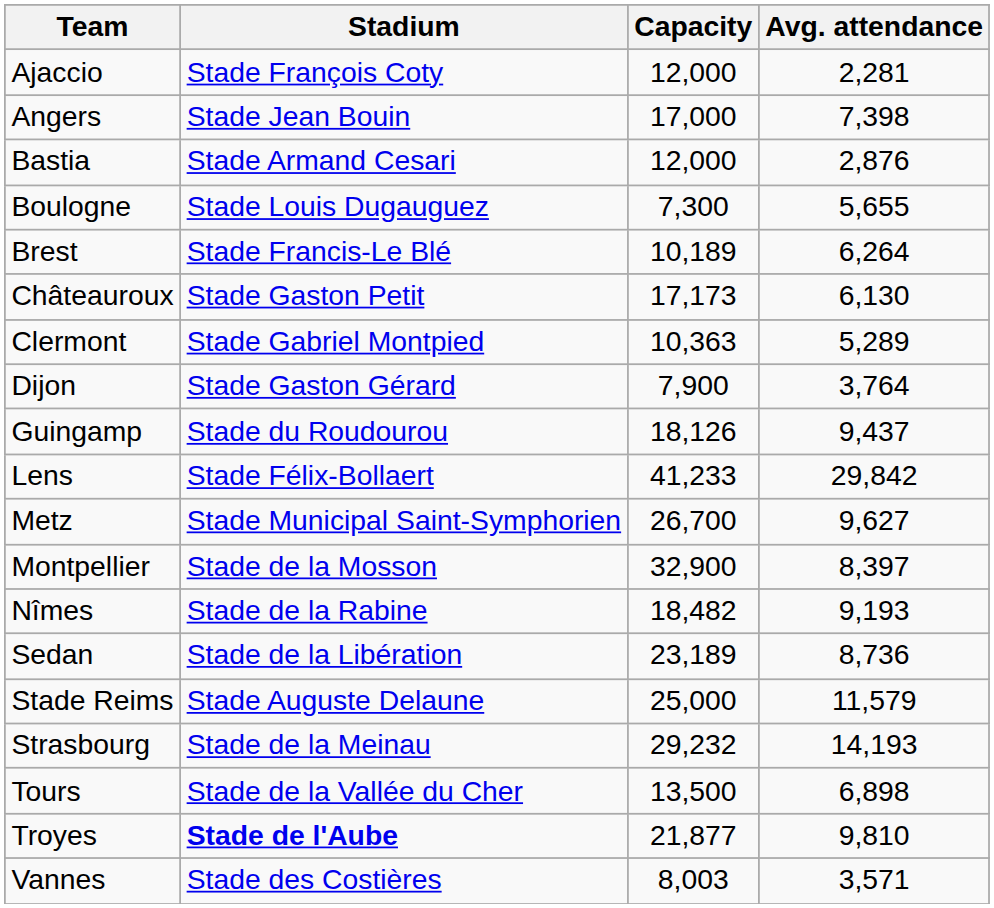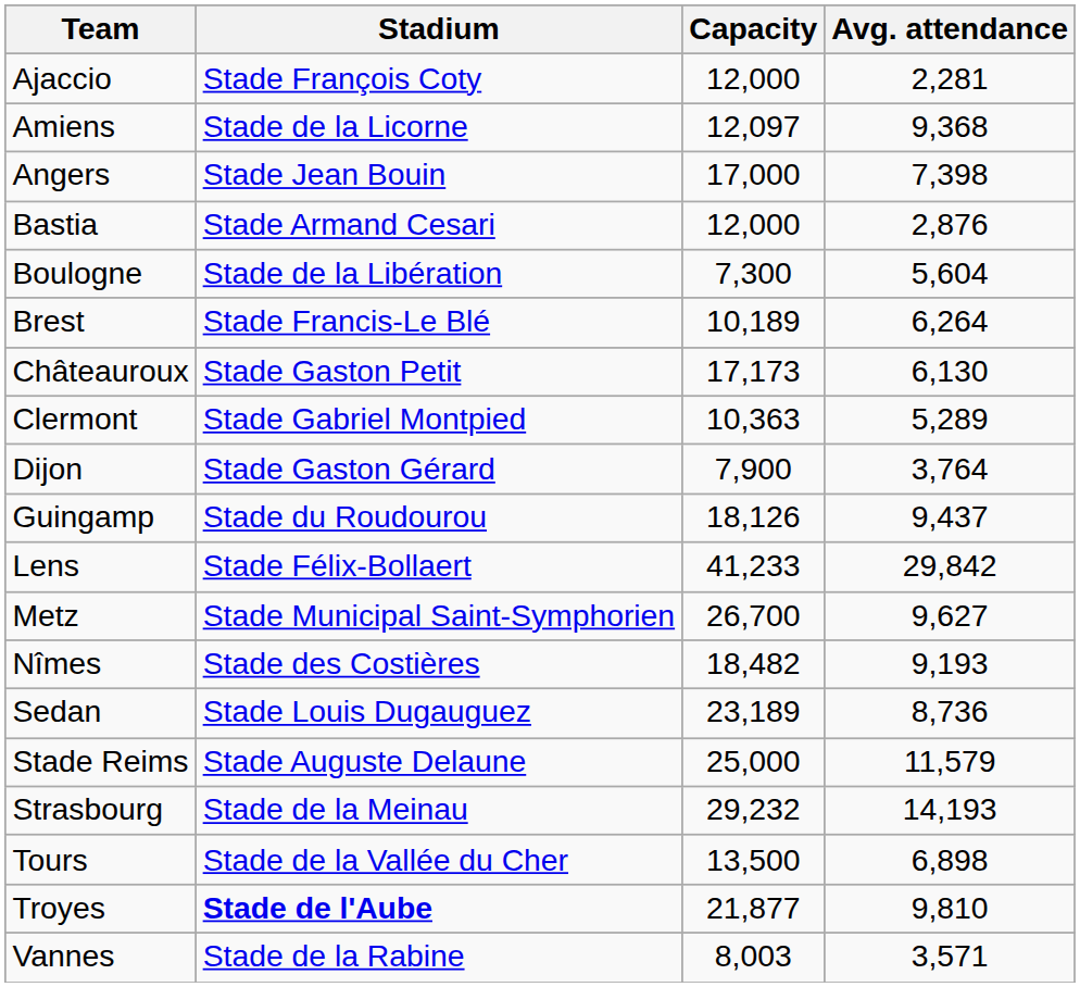+ row: Amiens | Stade de la Licorne | 12,097 | 9,368
Boulogne | Stadium: Stade Louis Dugauguez -> Stade de la Libération
Boulogne | Avg. attendance: 5,655 -> 5,604
- row: Montpellier | Stade de la Mosson | 32,900 | 8,397
Nîmes | Stadium: Stade de la Rabine -> Stade des Costières
Sedan | Stadium: Stade de la Libération -> Stade Louis Dugauguez
Vannes | Stadium: Stade des Costières -> Stade de la Rabine
